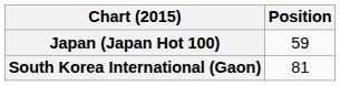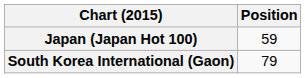South Korea International (Gaon) | Position: 81 -> 79
